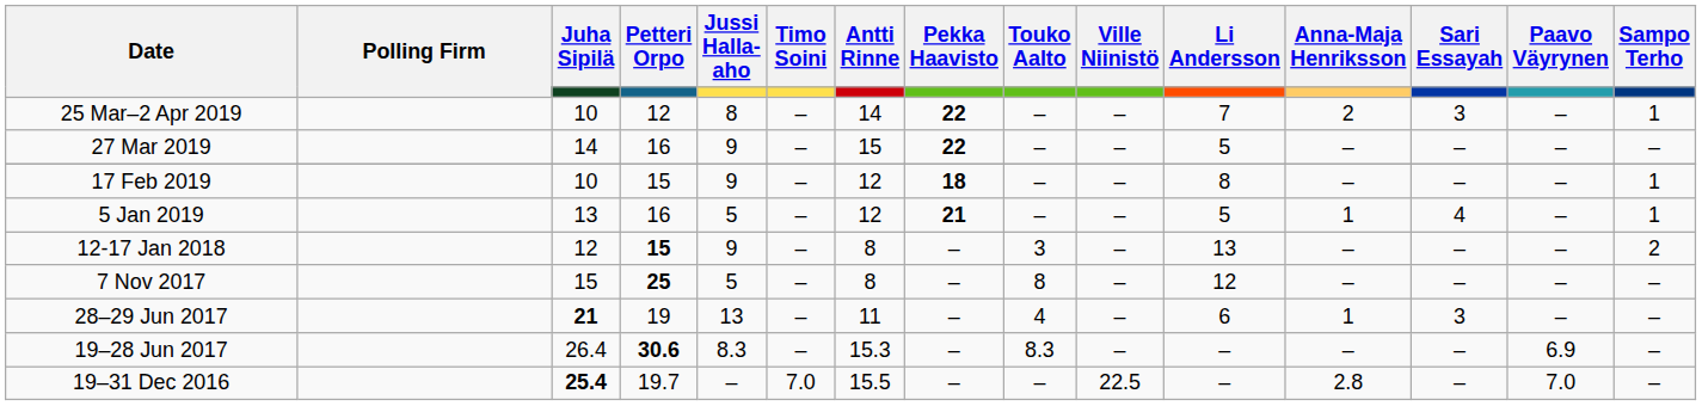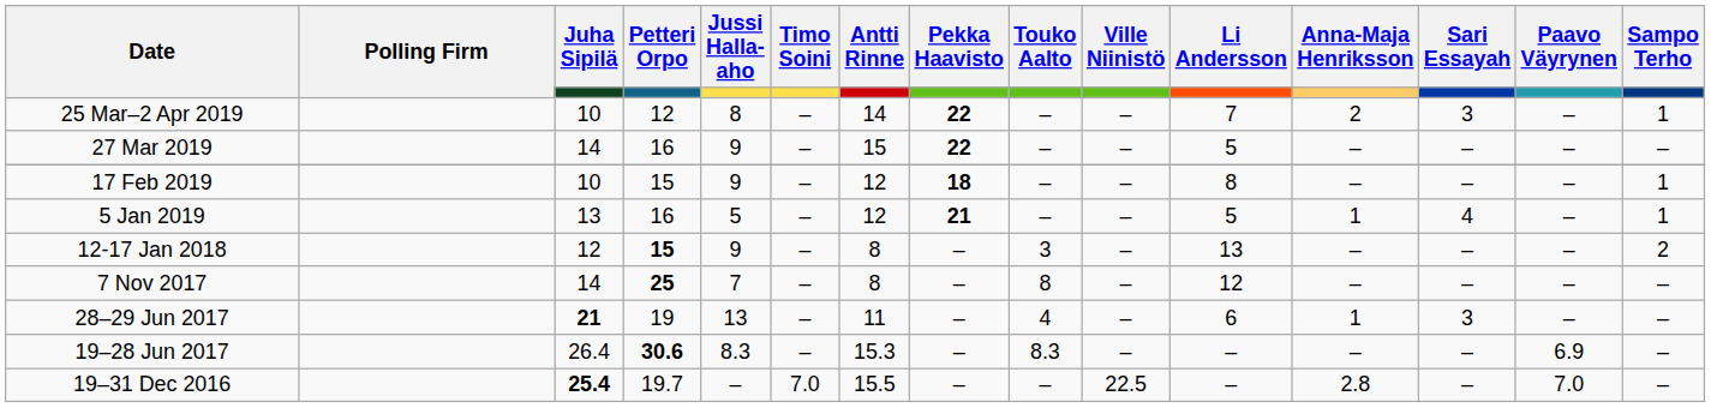7 Nov 2017 | Juha Sipilä: 15 -> 14
7 Nov 2017 | Jussi Halla-aho: 5 -> 7
